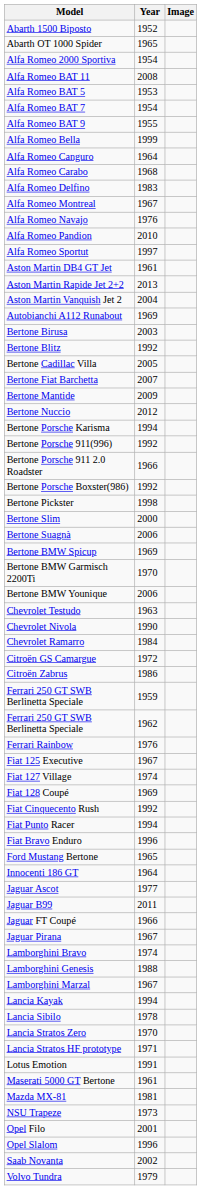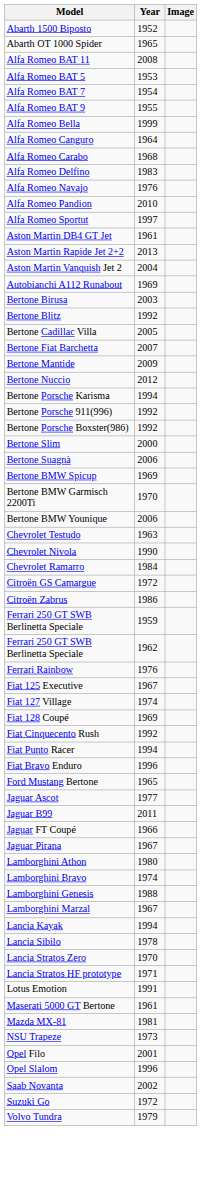- row: Alfa Romeo 2000 Sportiva | 1954
- row: Alfa Romeo Montreal | 1967
- row: Bertone Porsche 911 2.0 Roadster | 1966
- row: Bertone Pickster | 1998
- row: Innocenti 186 GT | 1964
+ row: Lamborghini Athon | 1980
+ row: Suzuki Go | 1972
